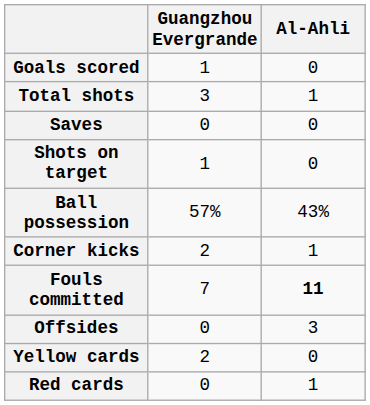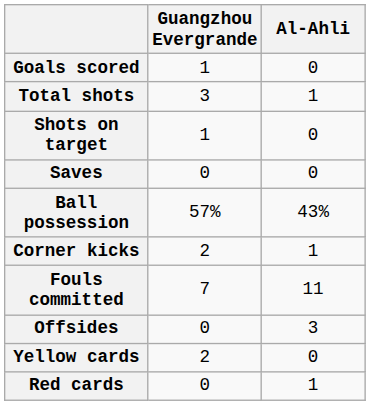rows swapped: Shots on target <-> Saves
Fouls committed | Al-Ahli: bold -> normal
